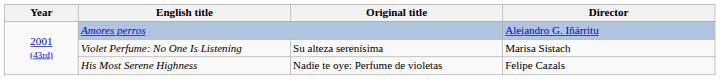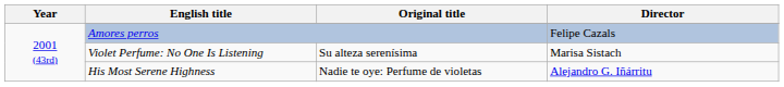Amores perros | Director: Alejandro G. Iñárritu -> Felipe Cazals
His Most Serene Highness | Director: Felipe Cazals -> Alejandro G. Iñárritu
